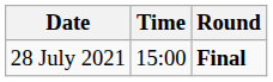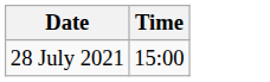- column: Round | Final
